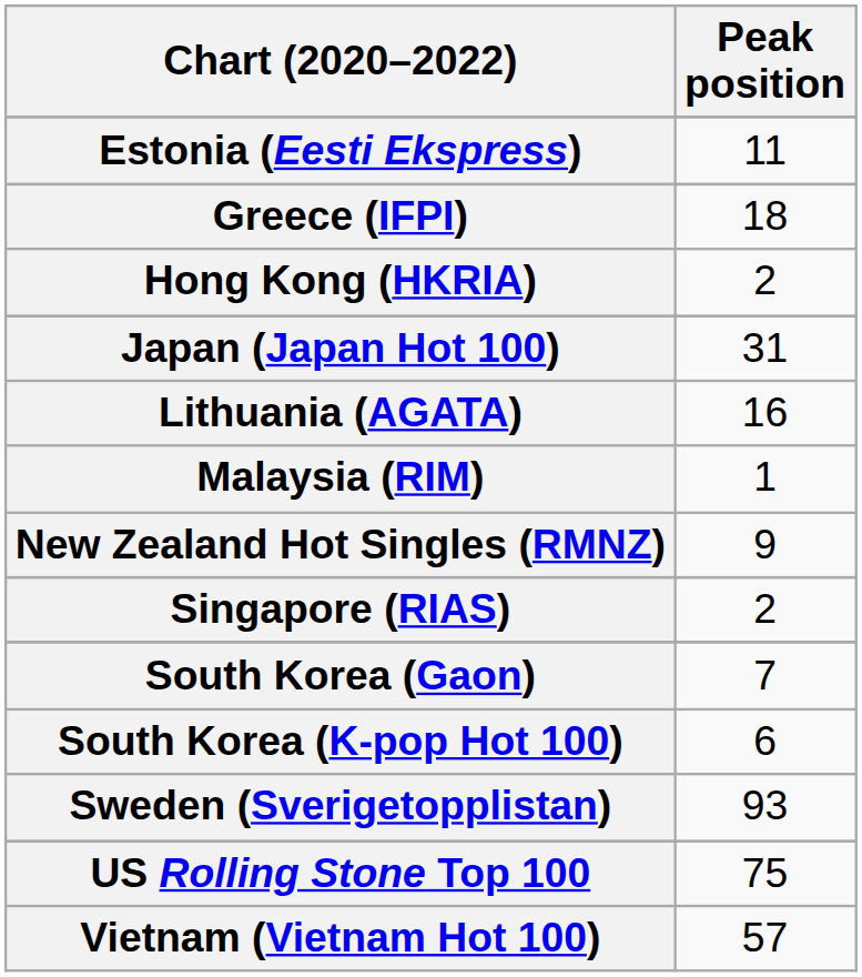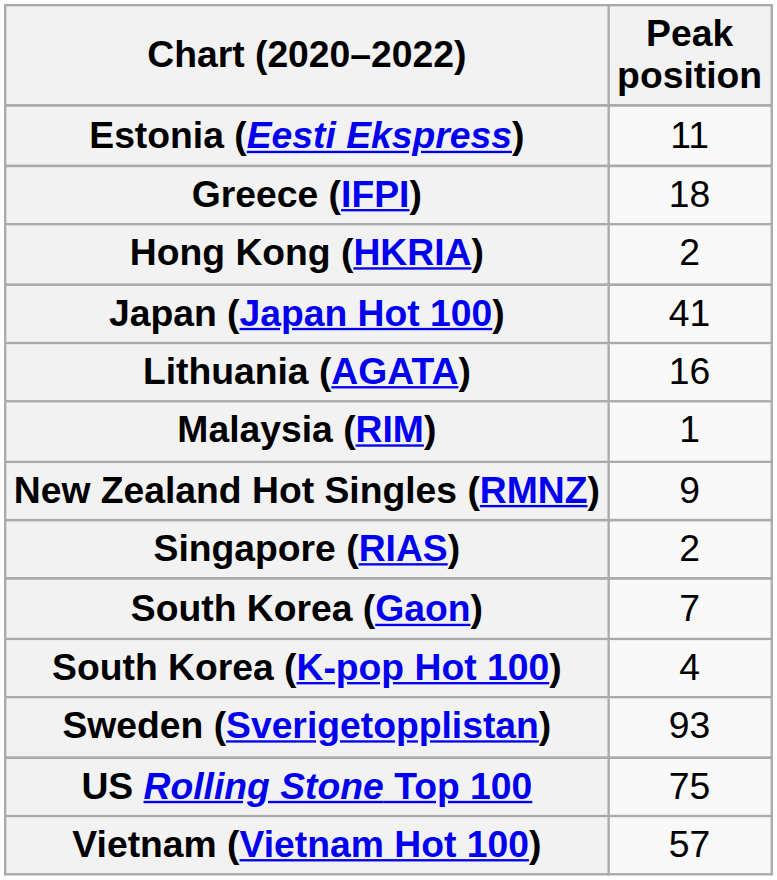Japan (Japan Hot 100) | Peak position: 31 -> 41
South Korea (K-pop Hot 100) | Peak position: 6 -> 4
